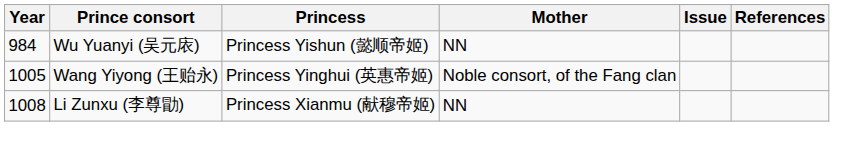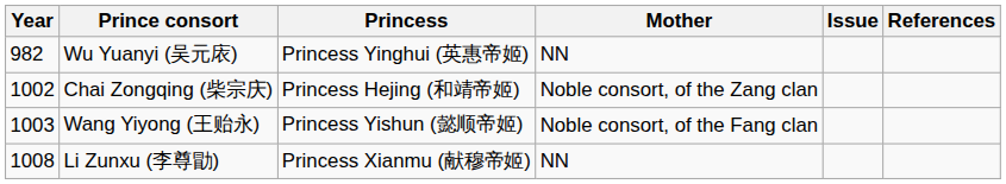Wu Yuanyi (吴元庡) | Year: 984 -> 982
Wu Yuanyi (吴元庡) | Princess: Princess Yishun (懿顺帝姬) -> Princess Yinghui (英惠帝姬)
+ row: 1002 | Chai Zongqing (柴宗庆) | Princess Hejing (和靖帝姬) | Noble consort, of the Zang clan
Wang Yiyong (王贻永) | Year: 1005 -> 1003
Wang Yiyong (王贻永) | Princess: Princess Yinghui (英惠帝姬) -> Princess Yishun (懿顺帝姬)
